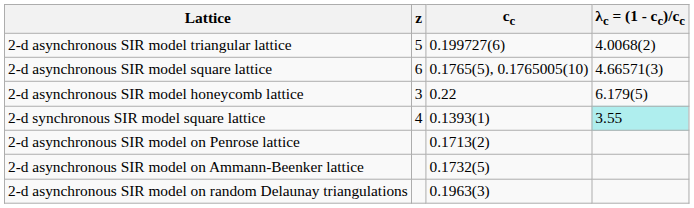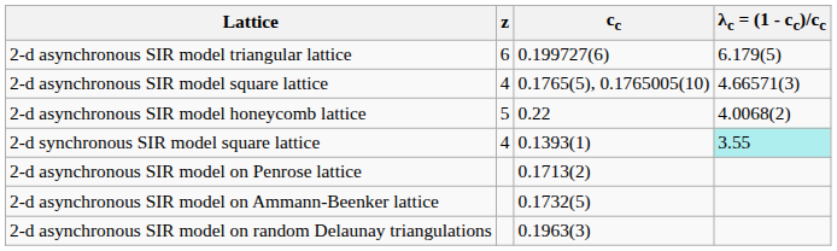2-d asynchronous SIR model triangular lattice | z: 5 -> 6
2-d asynchronous SIR model triangular lattice | λc = (1 - cc)/cc: 4.0068(2) -> 6.179(5)
2-d asynchronous SIR model square lattice | z: 6 -> 4
2-d asynchronous SIR model honeycomb lattice | z: 3 -> 5
2-d asynchronous SIR model honeycomb lattice | λc = (1 - cc)/cc: 6.179(5) -> 4.0068(2)
